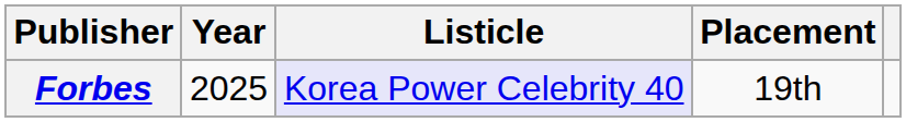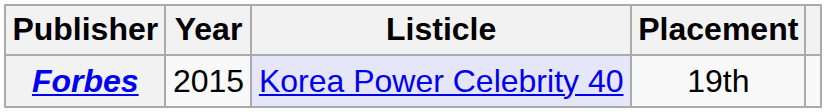Forbes | Year: 2025 -> 2015
